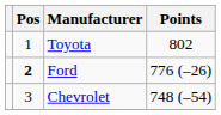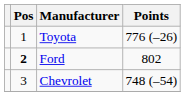Toyota | Points: 802 -> 776 (–26)
Ford | Points: 776 (–26) -> 802
